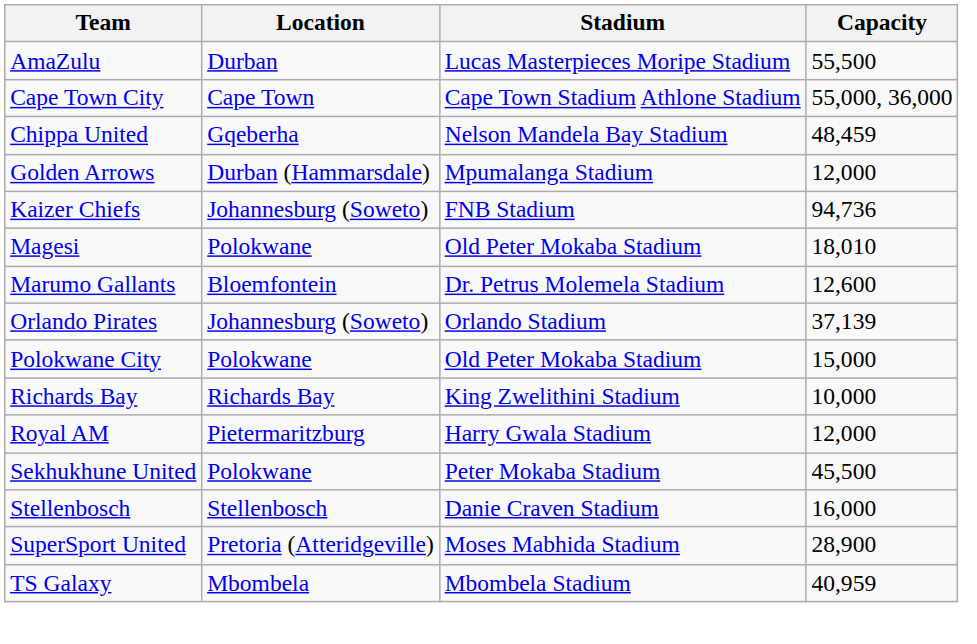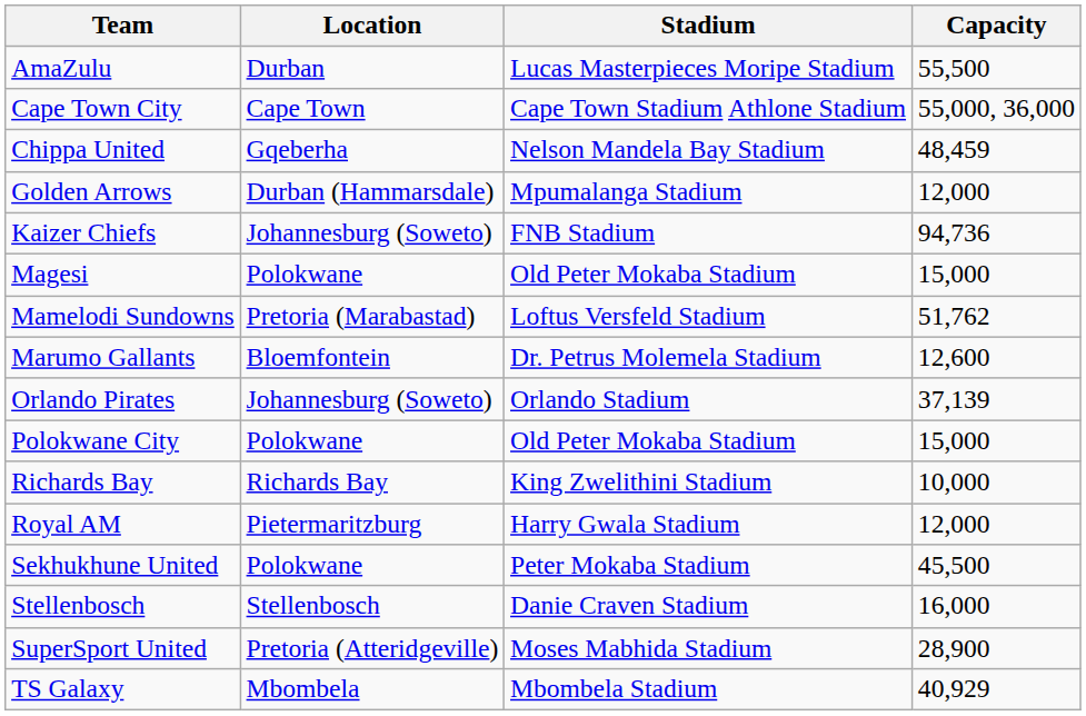Magesi | Capacity: 18,010 -> 15,000
+ row: Mamelodi Sundowns | Pretoria (Marabastad) | Loftus Versfeld Stadium | 51,762
TS Galaxy | Capacity: 40,959 -> 40,929
